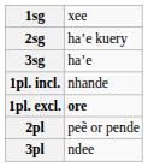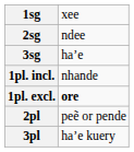2sg | column 2: ha’e kuery -> ndee
3pl | column 2: ndee -> ha’e kuery
